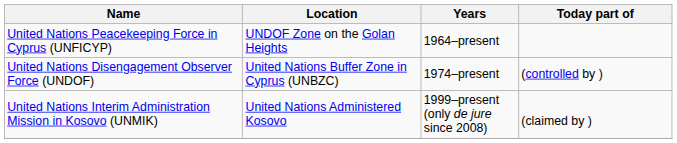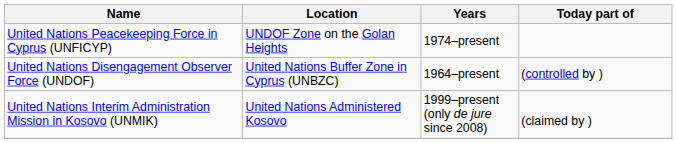United Nations Peacekeeping Force in Cyprus (UNFICYP) | Years: 1964–present -> 1974–present
United Nations Disengagement Observer Force (UNDOF) | Years: 1974–present -> 1964–present
